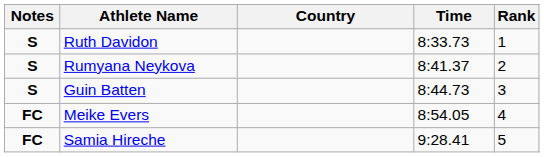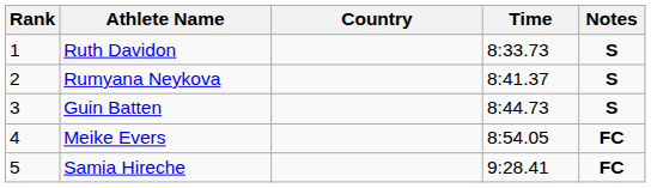columns swapped: Rank <-> Notes
